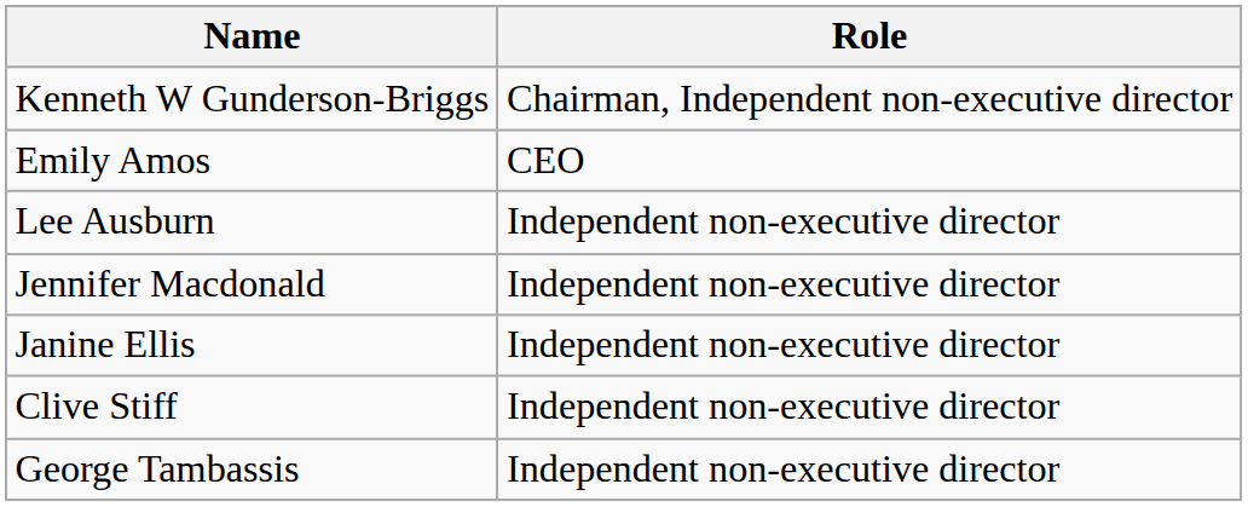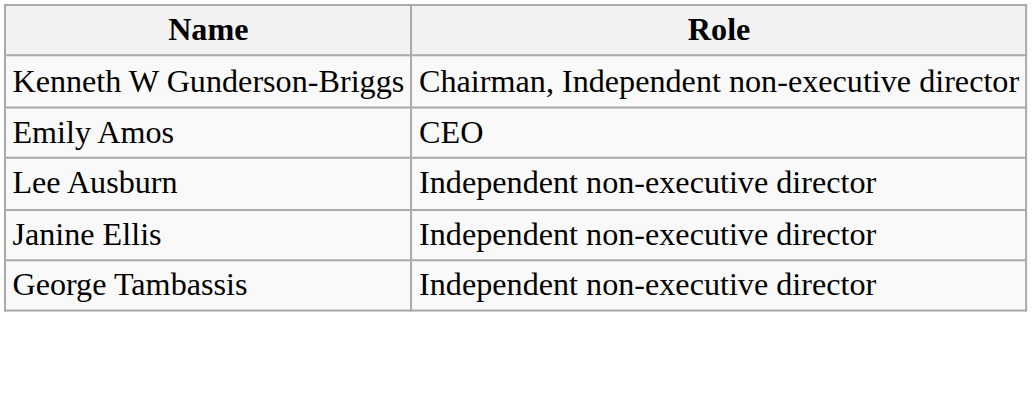- row: Jennifer Macdonald | Independent non-executive director
- row: Clive Stiff | Independent non-executive director
